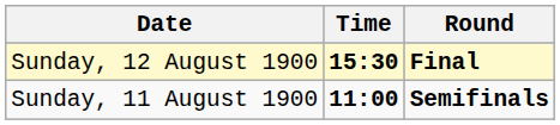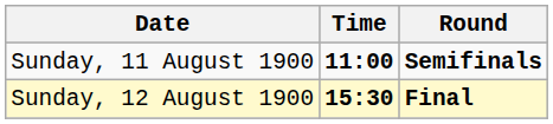rows swapped: Sunday, 11 August 1900 <-> Sunday, 12 August 1900
